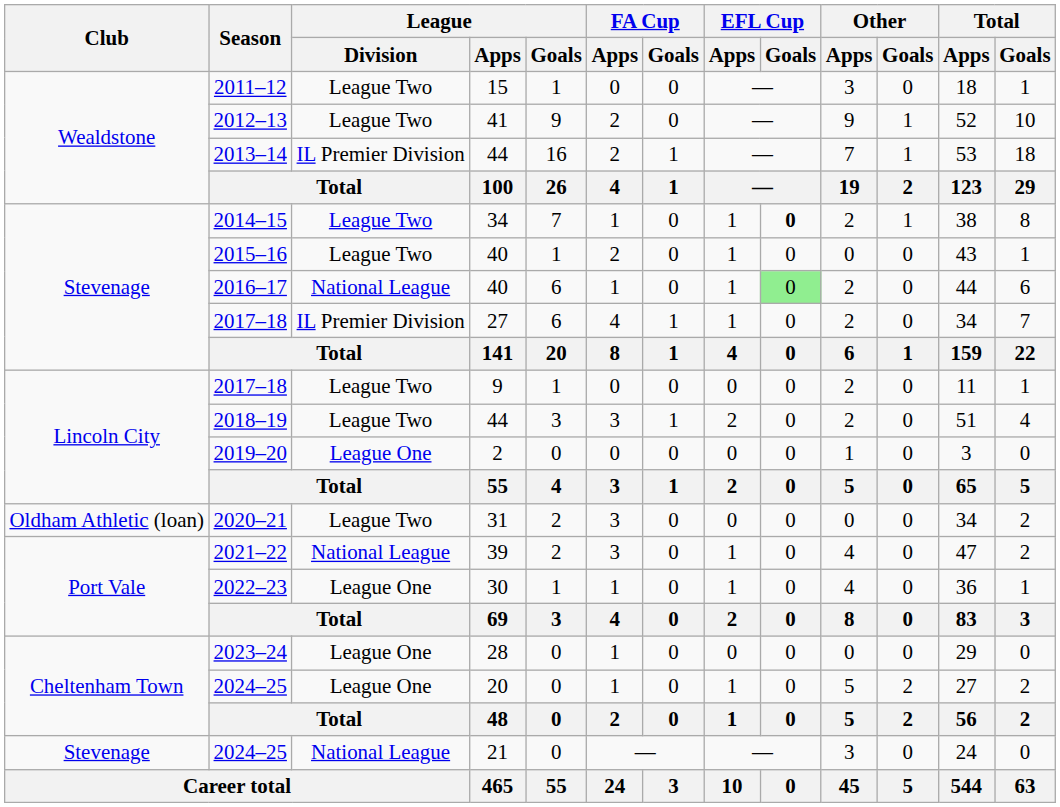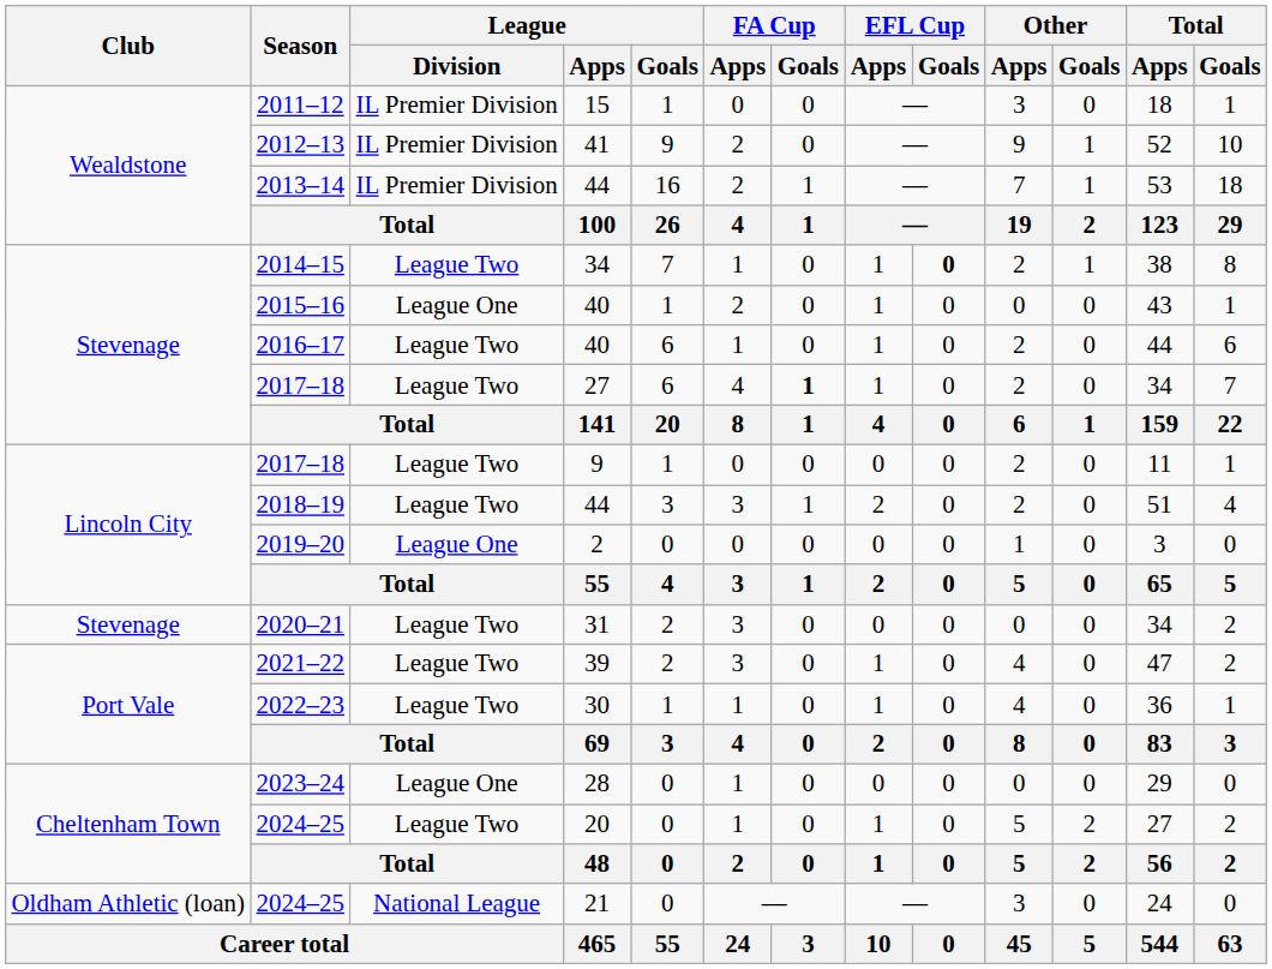2011–12 | League / Division: League Two -> IL Premier Division
2012–13 | League / Division: League Two -> IL Premier Division
2015–16 | League / Division: League Two -> League One
2016–17 | League / Division: National League -> League Two
2016–17 | EFL Cup / Goals: lightgreen background -> no background
2017–18 / 27 | League / Division: IL Premier Division -> League Two
2017–18 / 27 | FA Cup / Goals: normal -> bold
2020–21 | Club: Oldham Athletic (loan) -> Stevenage
2021–22 | League / Division: National League -> League Two
2022–23 | League / Division: League One -> League Two
2024–25 / 20 | League / Division: League One -> League Two
2024–25 / 21 | Club: Stevenage -> Oldham Athletic (loan)
